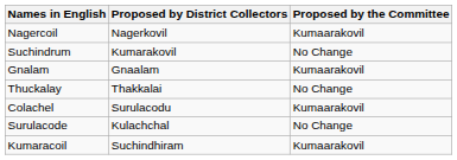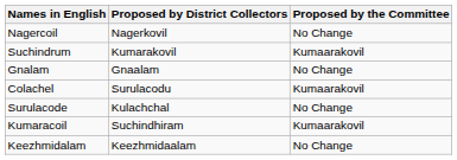Nagercoil | Proposed by the Committee: Kumaarakovil -> No Change
Suchindrum | Proposed by the Committee: No Change -> Kumaarakovil
Gnalam | Proposed by the Committee: Kumaarakovil -> No Change
- row: Thuckalay | Thakkalai | No Change
+ row: Keezhmidalam | Keezhmidaalam | No Change
